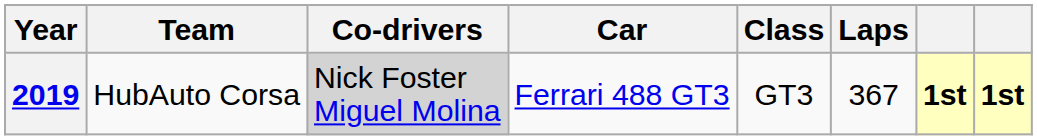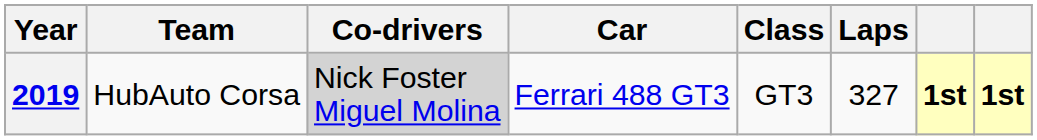2019 | Laps: 367 -> 327
